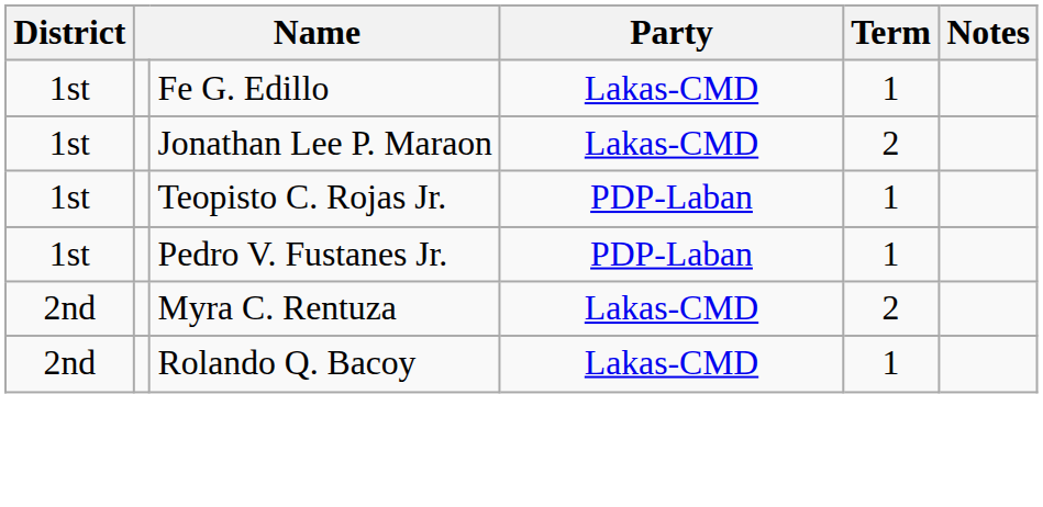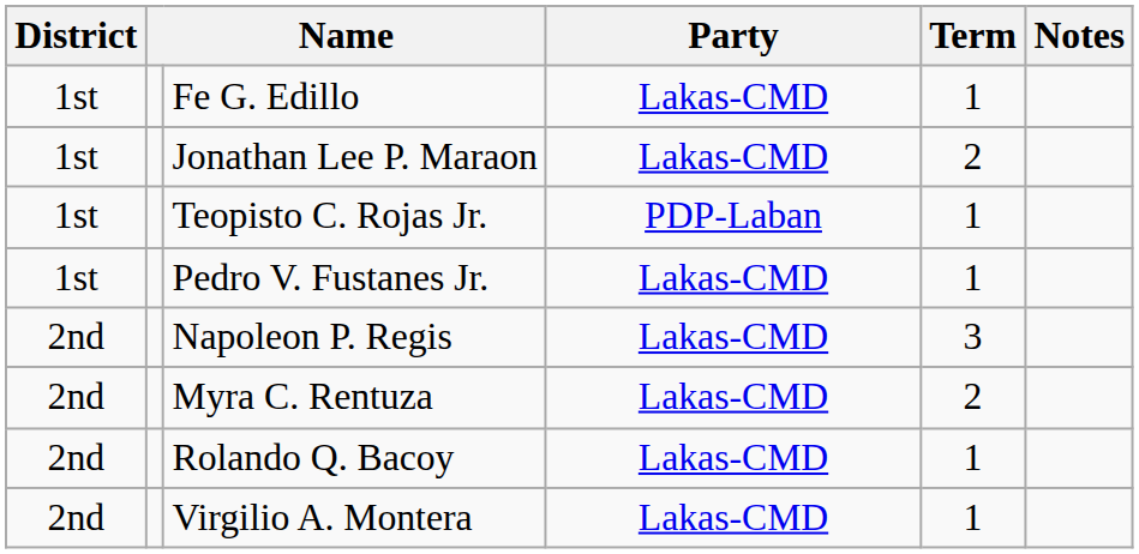Pedro V. Fustanes Jr. | Party: PDP-Laban -> Lakas-CMD
+ row: 2nd | Napoleon P. Regis | Lakas-CMD | 3
+ row: 2nd | Virgilio A. Montera | Lakas-CMD | 1
